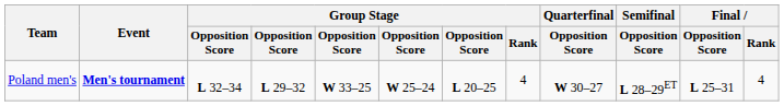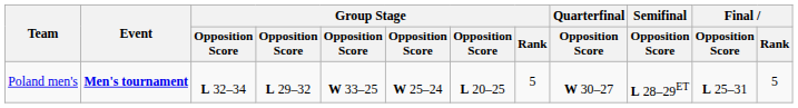Poland men's | Group Stage / Rank: 4 -> 5
Poland men's | Final / Rank: 4 -> 5
